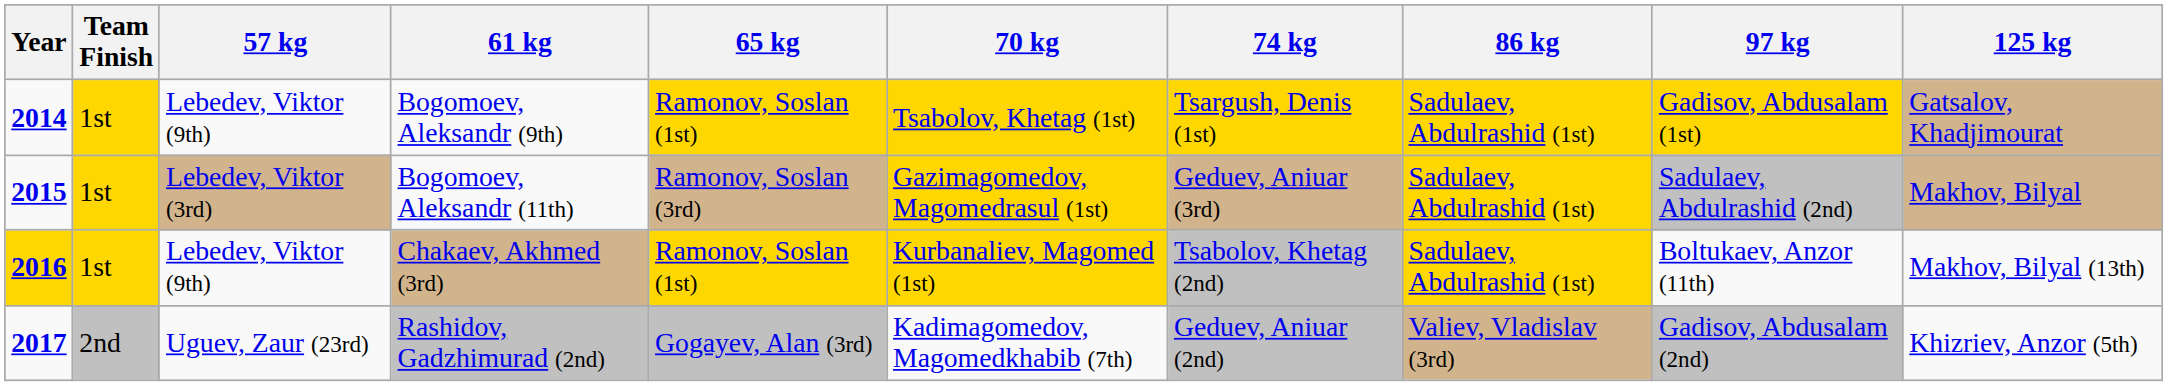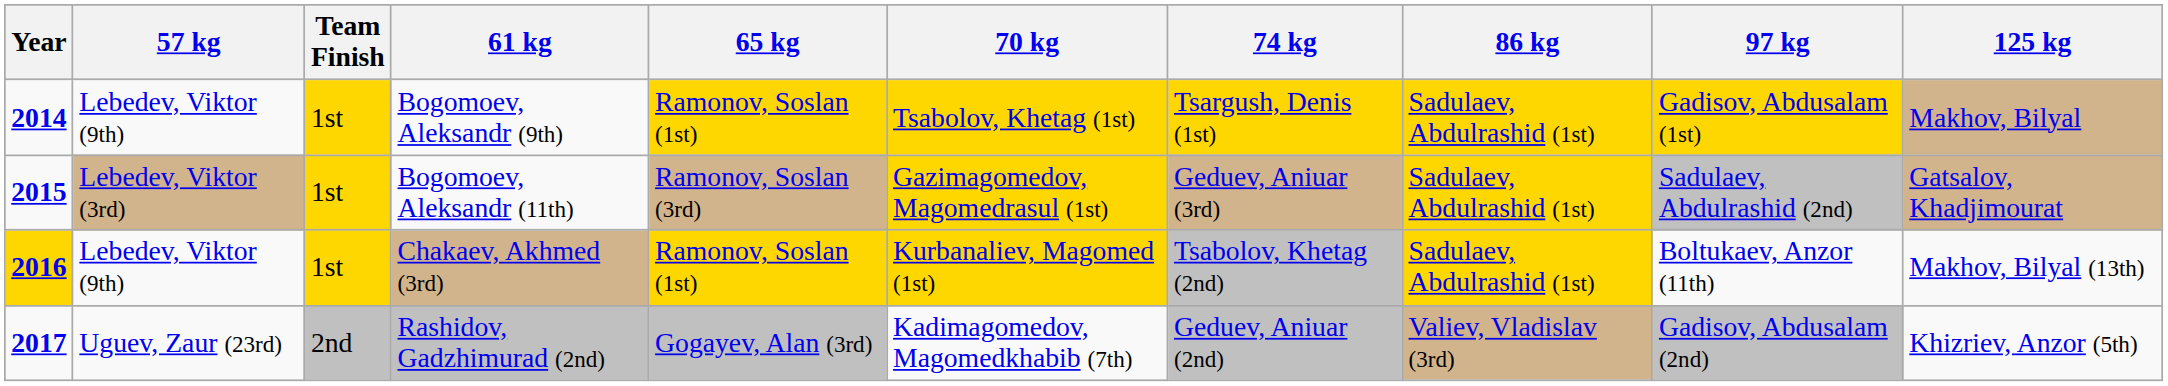columns swapped: Team Finish <-> 57 kg
Bogomoev, Aleksandr (9th) | 125 kg: Gatsalov, Khadjimourat -> Makhov, Bilyal
Bogomoev, Aleksandr (11th) | 125 kg: Makhov, Bilyal -> Gatsalov, Khadjimourat
